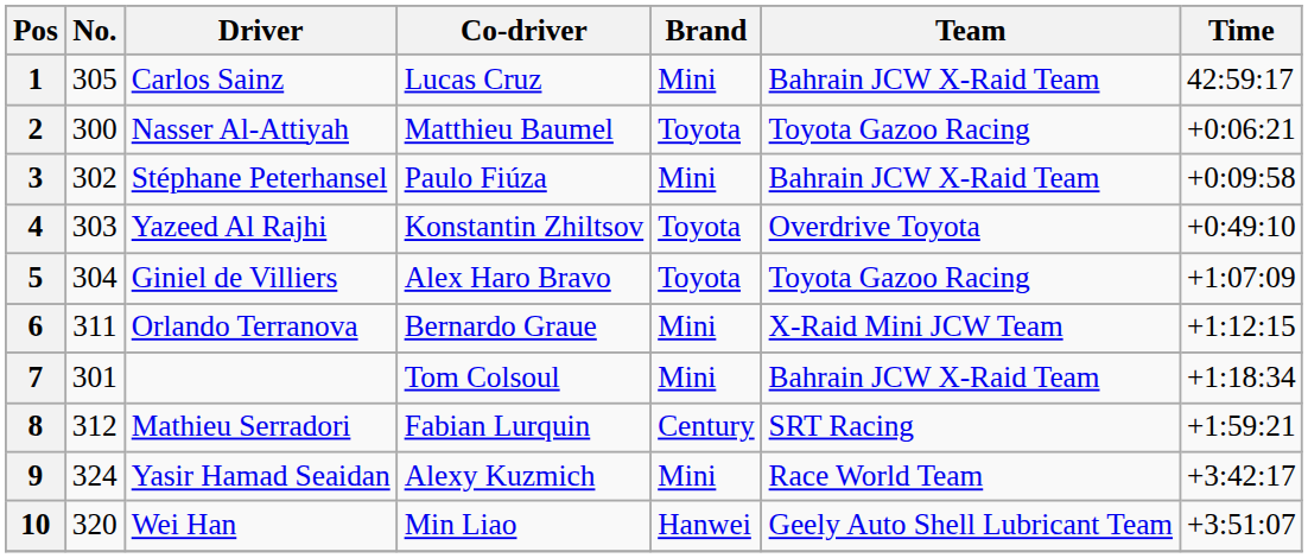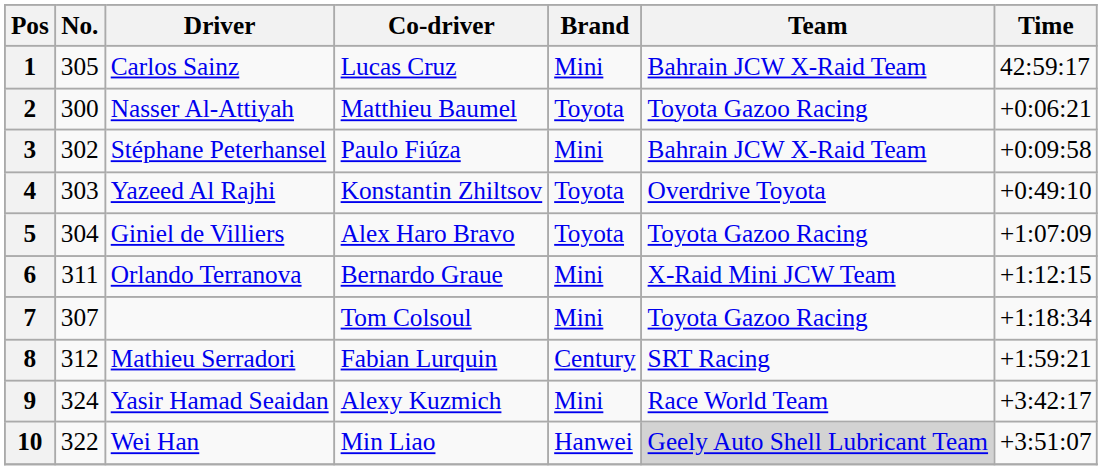7 | No.: 301 -> 307
7 | Team: Bahrain JCW X-Raid Team -> Toyota Gazoo Racing
10 | No.: 320 -> 322
10 | Team: no background -> lightgrey background
